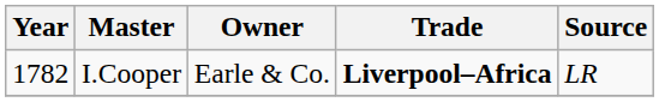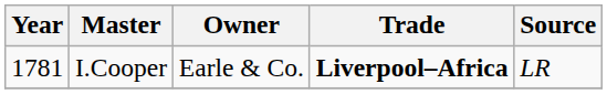I.Cooper | Year: 1782 -> 1781
